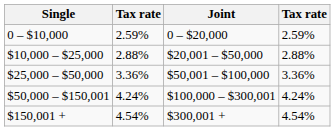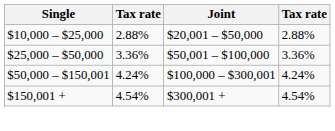- row: 0 – $10,000 | 2.59% | 0 – $20,000 | 2.59%
